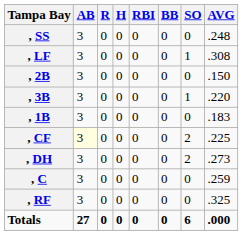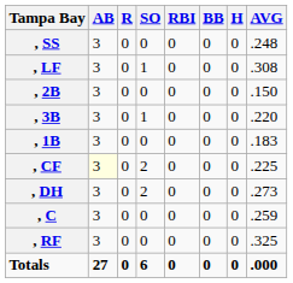columns swapped: H <-> SO
